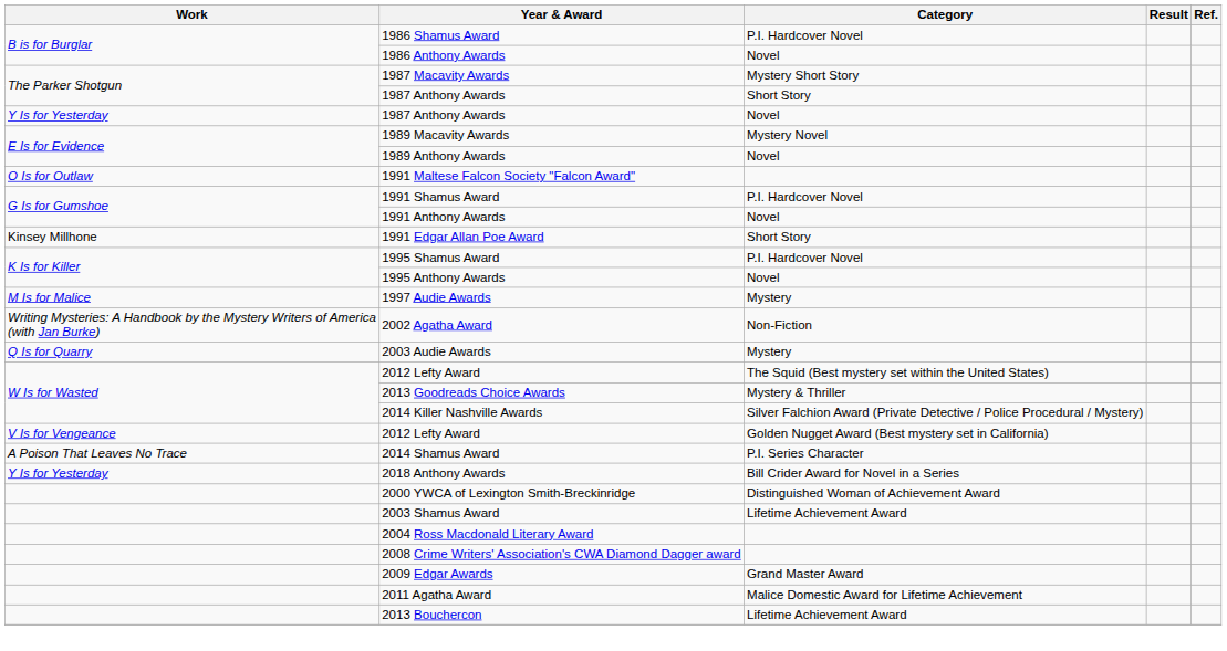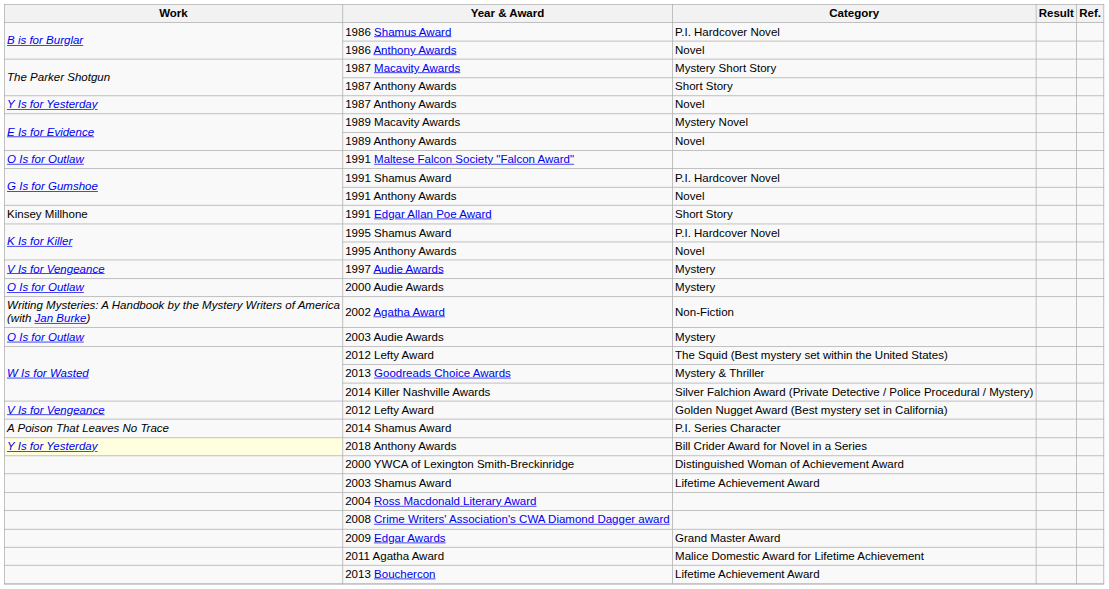1997 Audie Awards | Work: M Is for Malice -> V Is for Vengeance
+ row: O Is for Outlaw | 2000 Audie Awards | Mystery
2003 Audie Awards | Work: Q Is for Quarry -> O Is for Outlaw
2018 Anthony Awards | Work: no background -> lightyellow background
